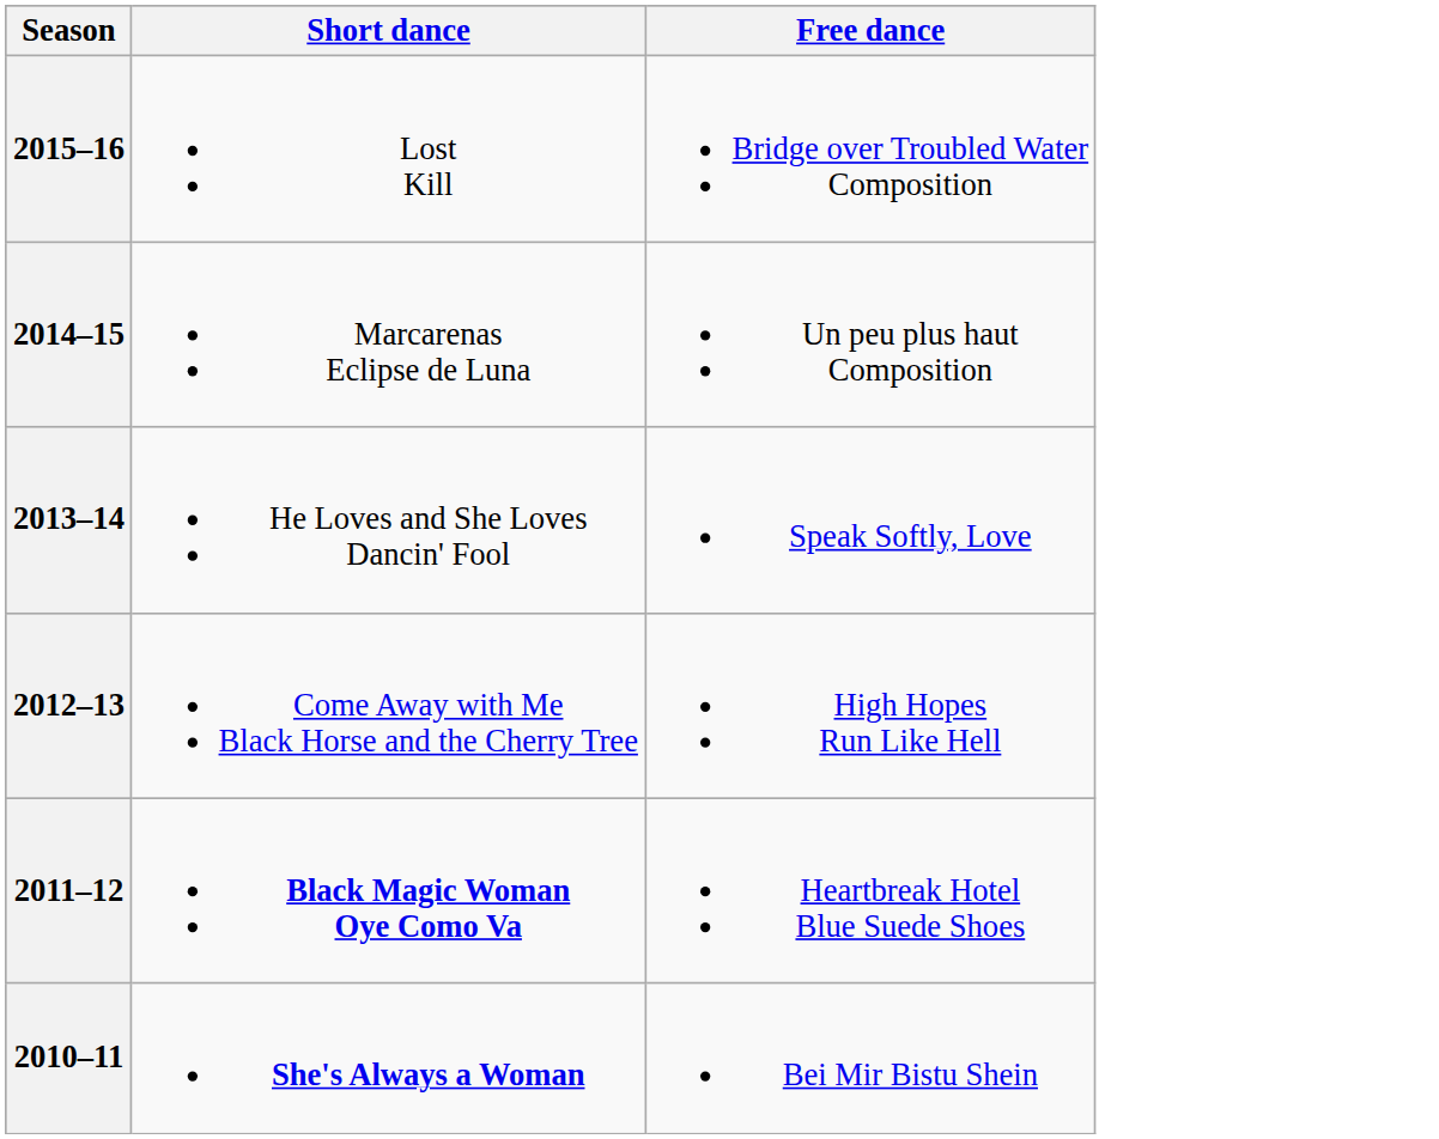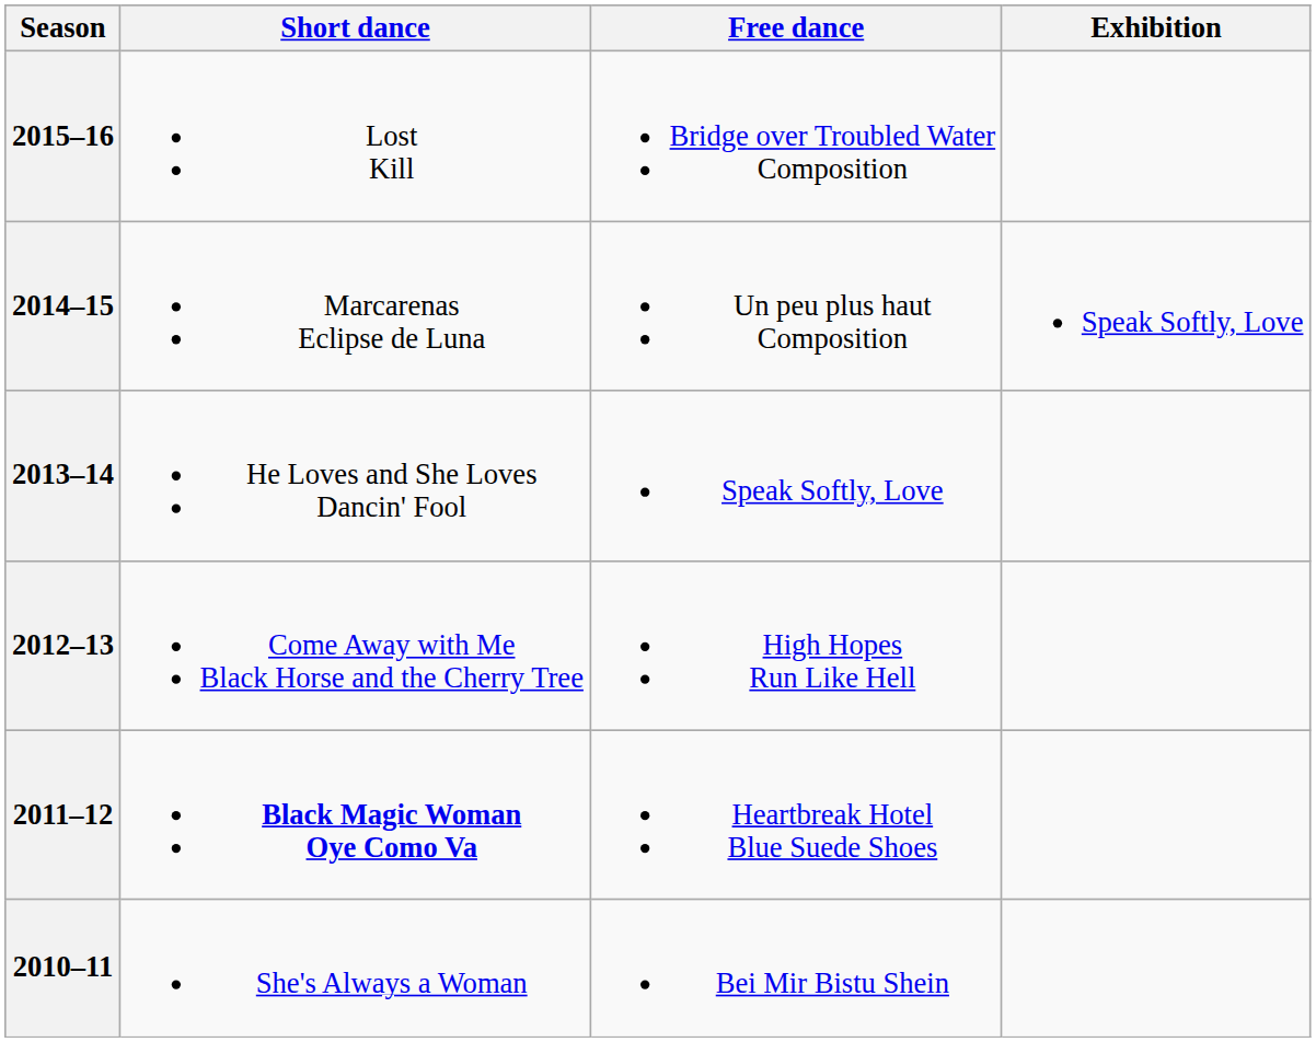+ column: Exhibition | Speak Softly, Love
2010–11 | Short dance: bold -> normal
